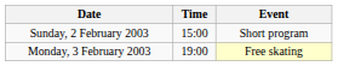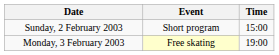columns swapped: Time <-> Event
